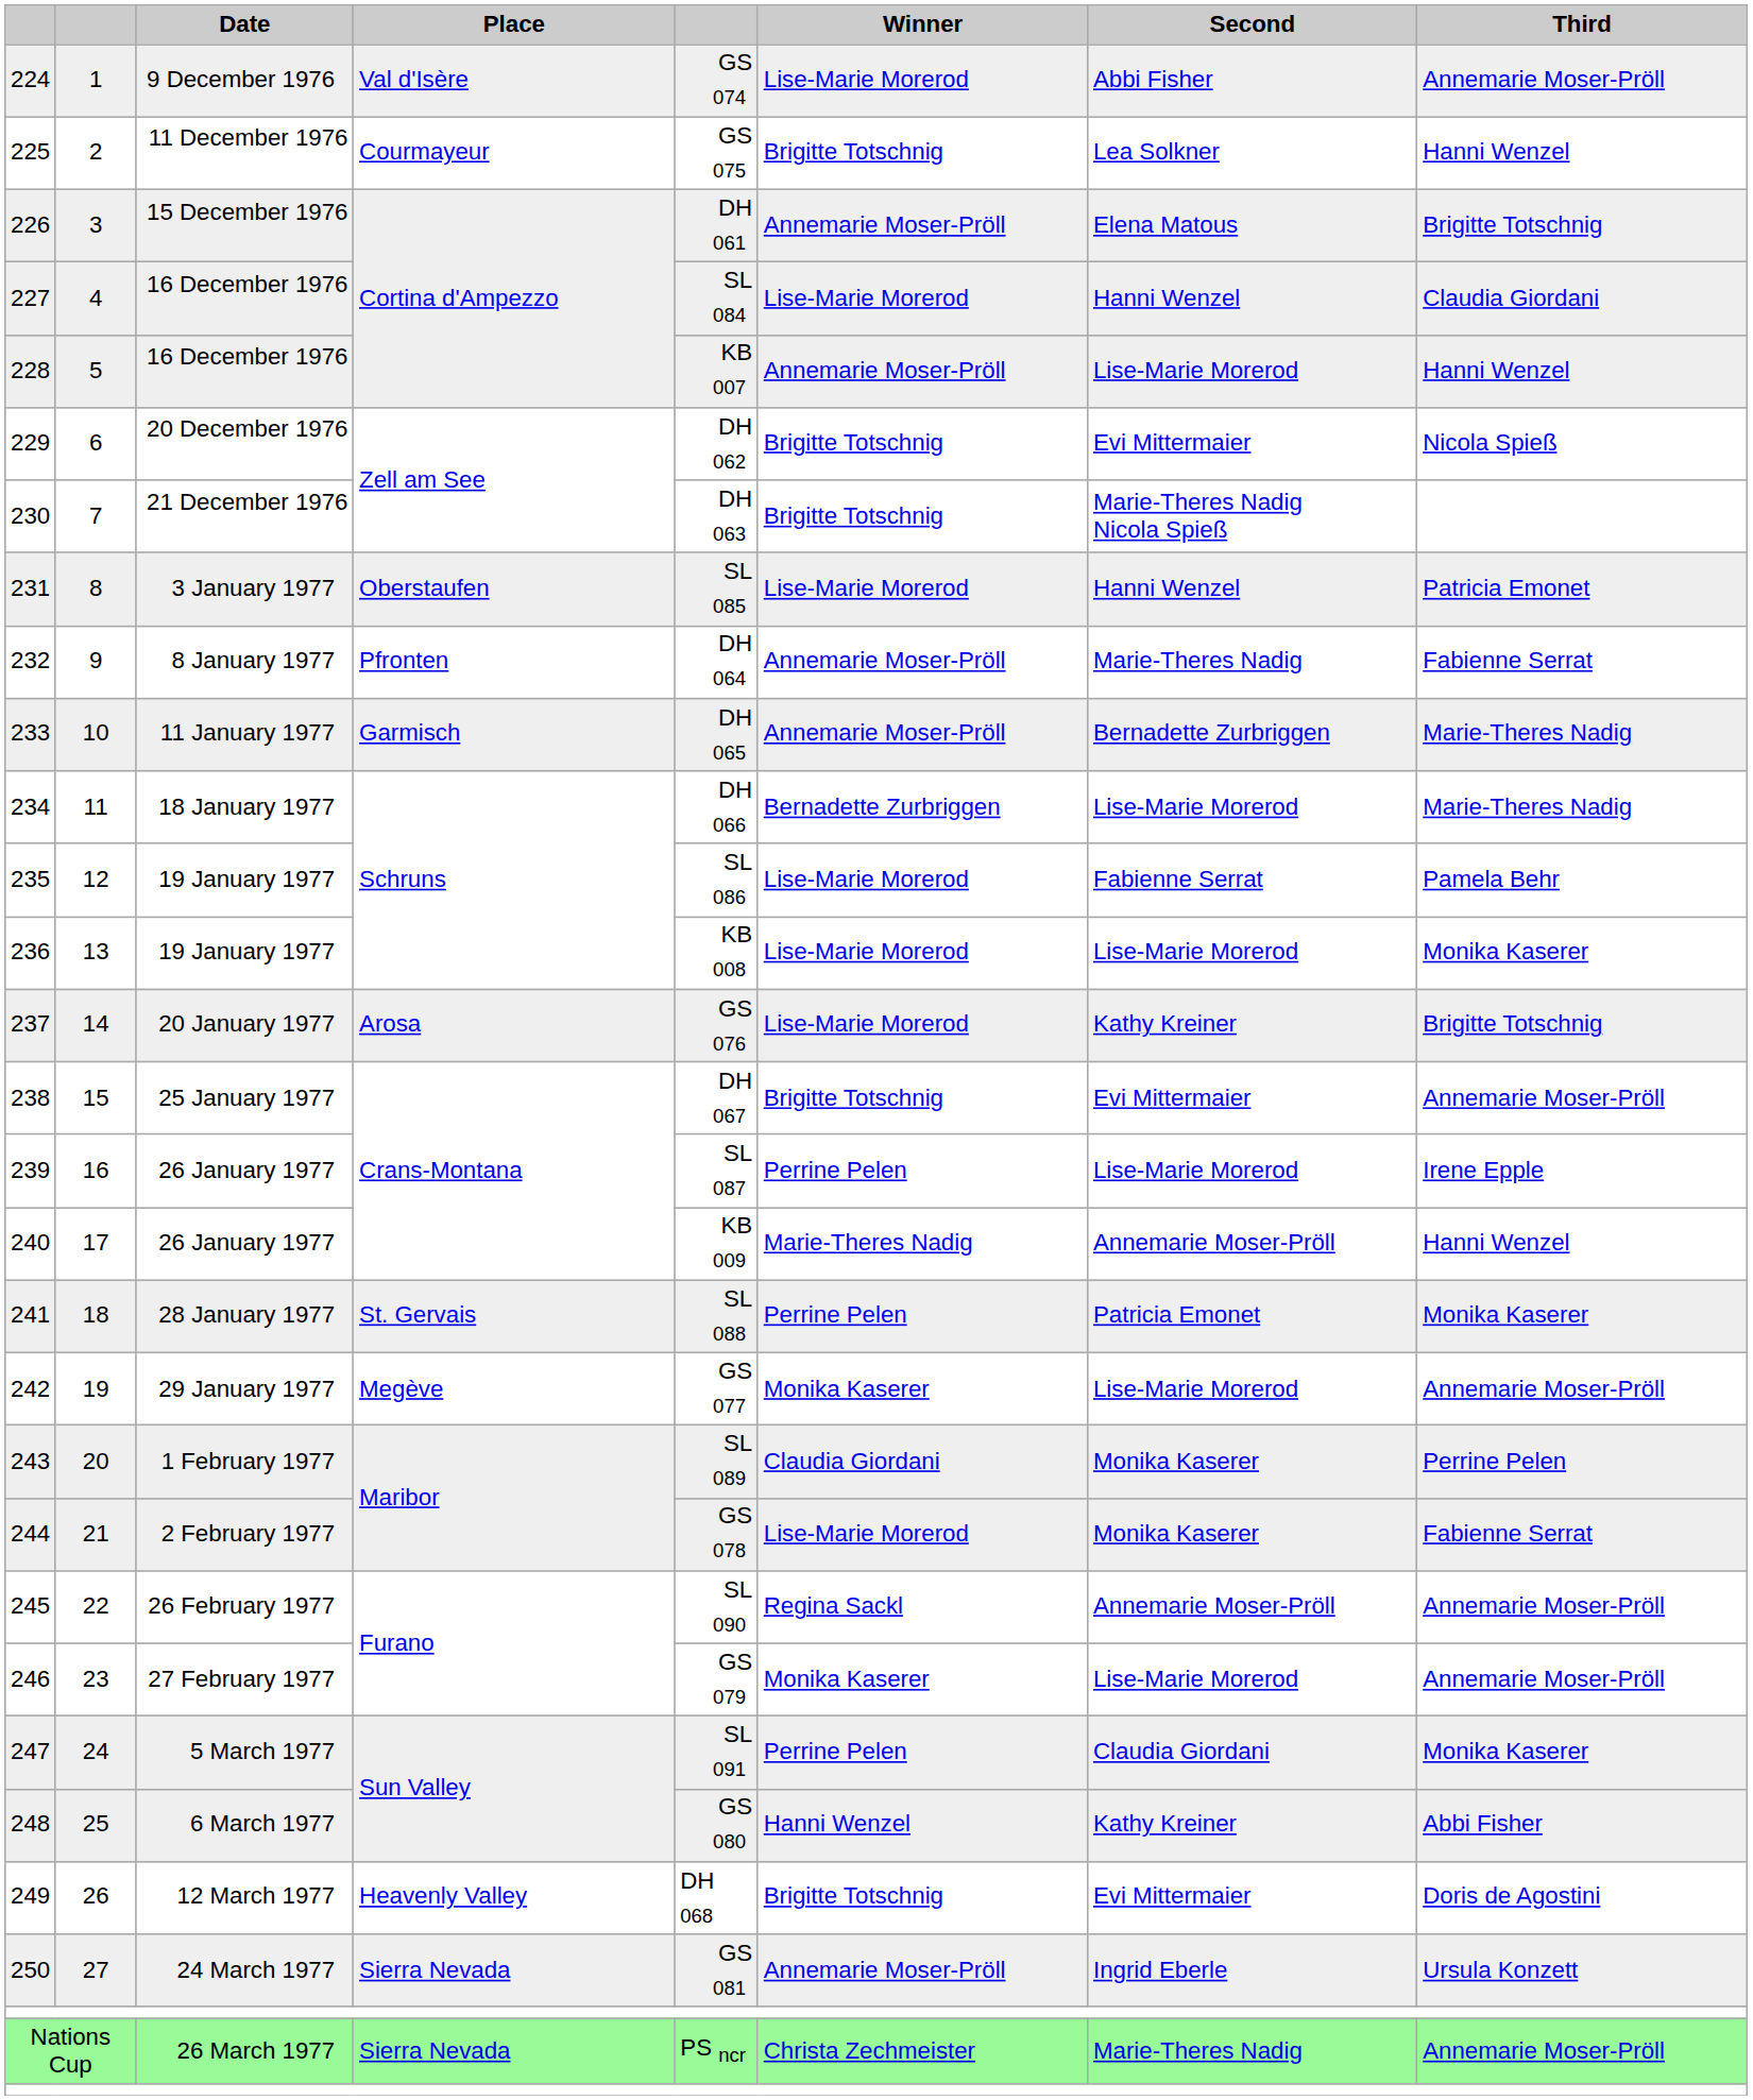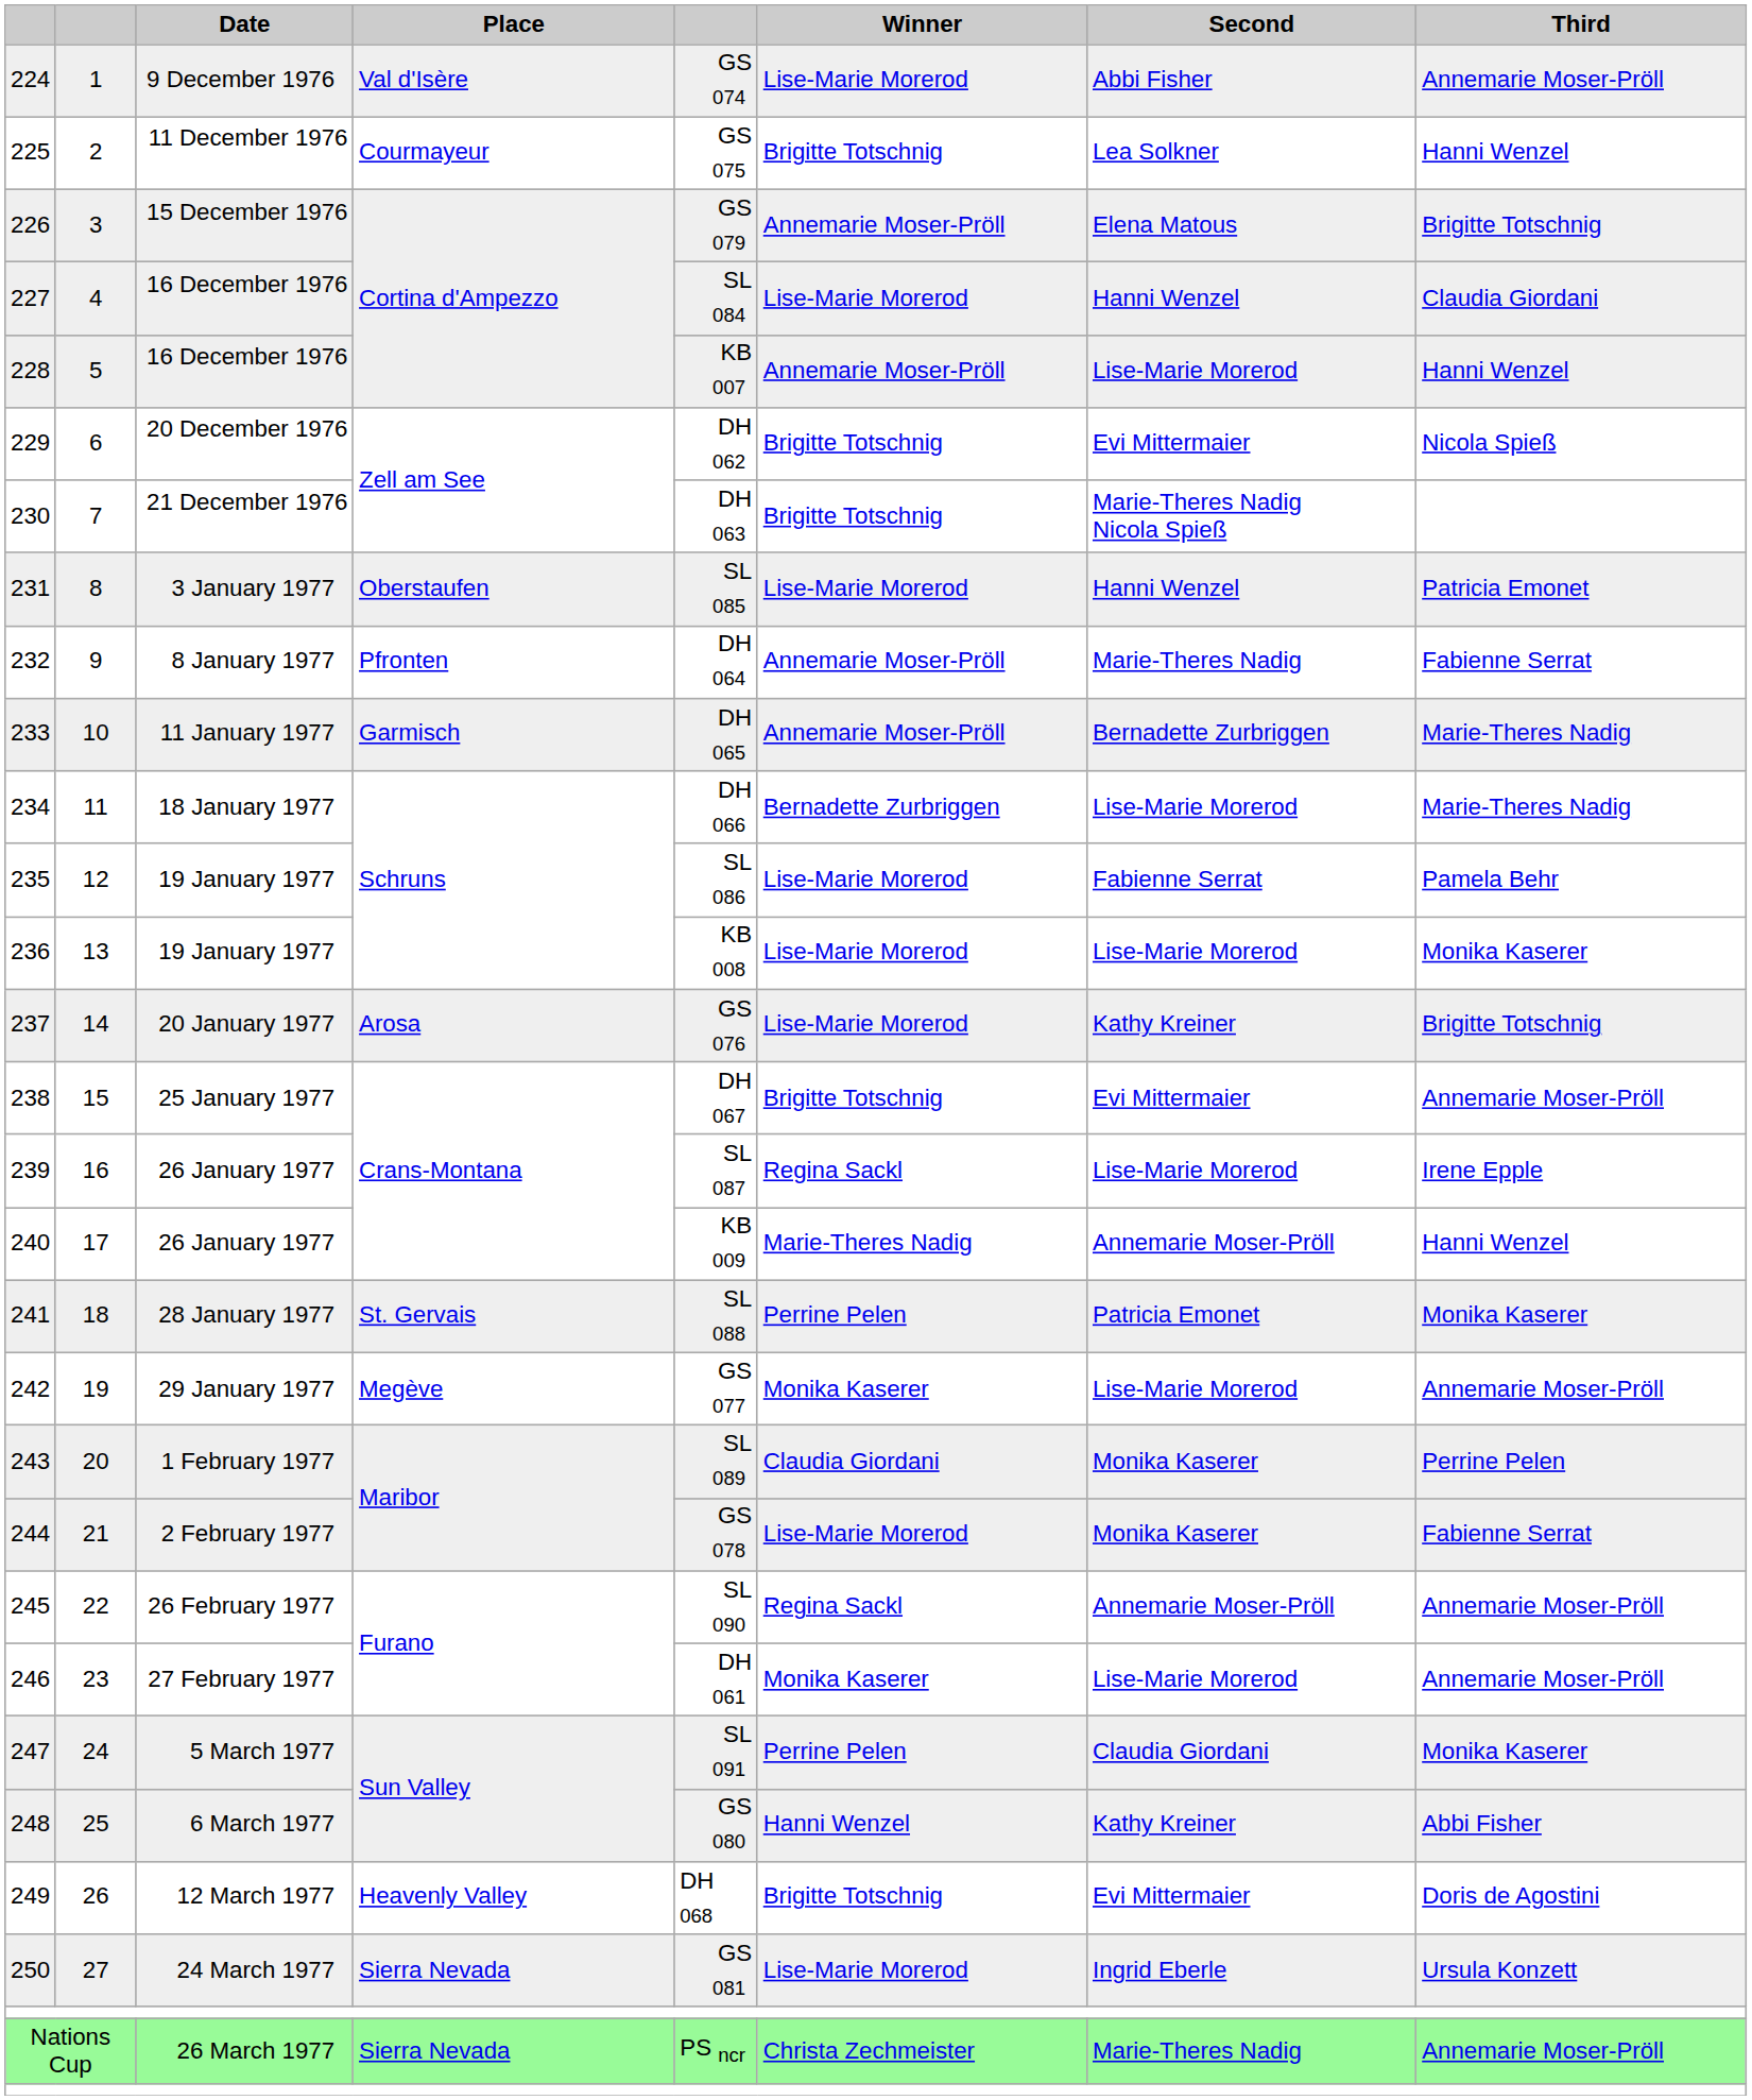226 | column 5: DH 061 -> GS 079
239 | Winner: Perrine Pelen -> Regina Sackl
246 | column 5: GS 079 -> DH 061
250 | Winner: Annemarie Moser-Pröll -> Lise-Marie Morerod
